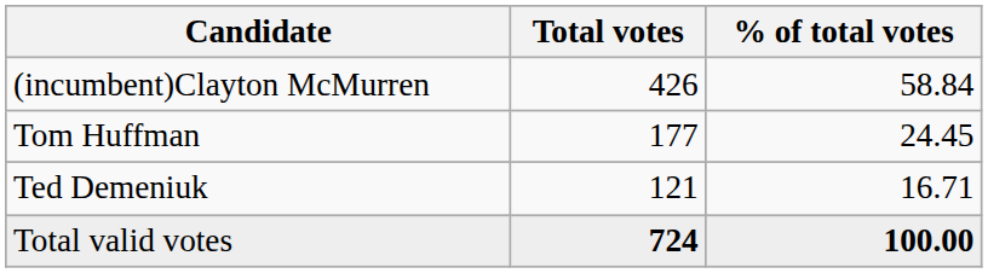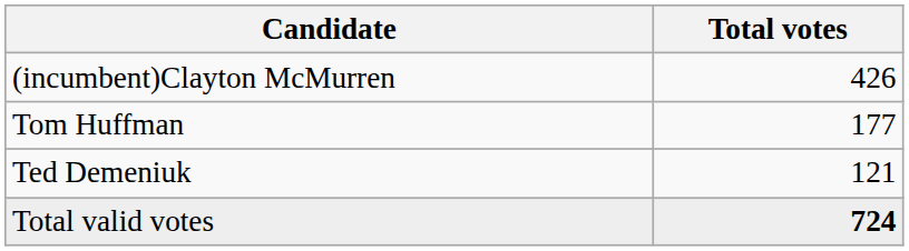- column: % of total votes | 58.84 | 24.45 | 16.71 | 100.00
